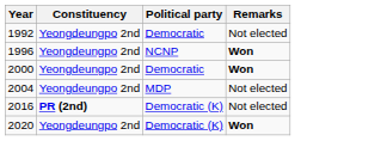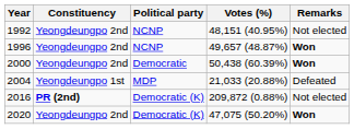+ column: Votes (%) | 48,151 (40.95%) | 49,657 (48.87%) | 50,438 (60.39%) | 21,033 (20.88%) | 209,872 (0.88%) | 47,075 (50.20%)
1992 | Political party: Democratic -> NCNP
2004 | Constituency: Yeongdeungpo 2nd -> Yeongdeungpo 1st
2004 | Remarks: Not elected -> Defeated
